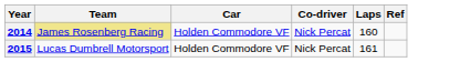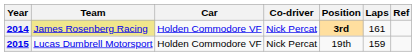+ column: Position | 3rd | 19th
2014 | Laps: 160 -> 161
2015 | Laps: 161 -> 159
